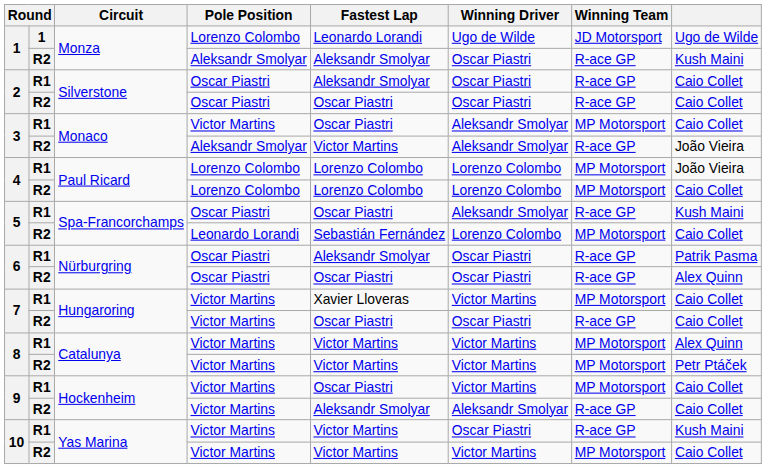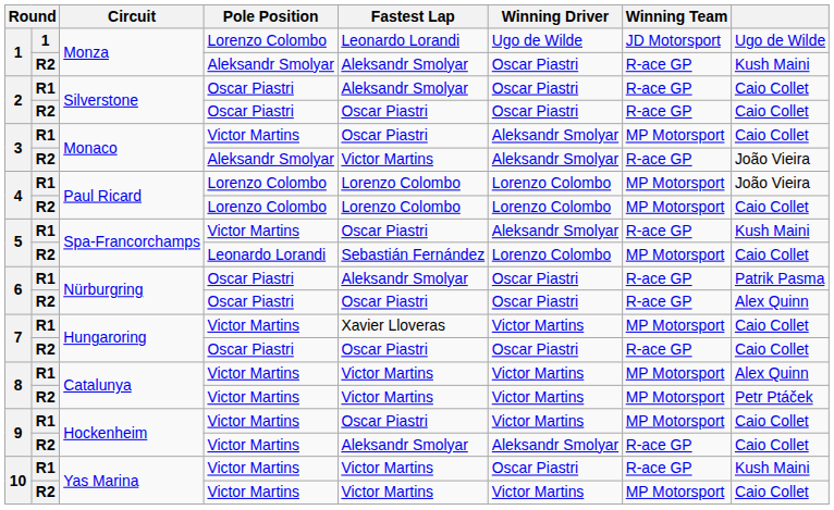5 / R1 | Pole Position: Oscar Piastri -> Victor Martins
7 / R2 | Pole Position: Victor Martins -> Oscar Piastri
